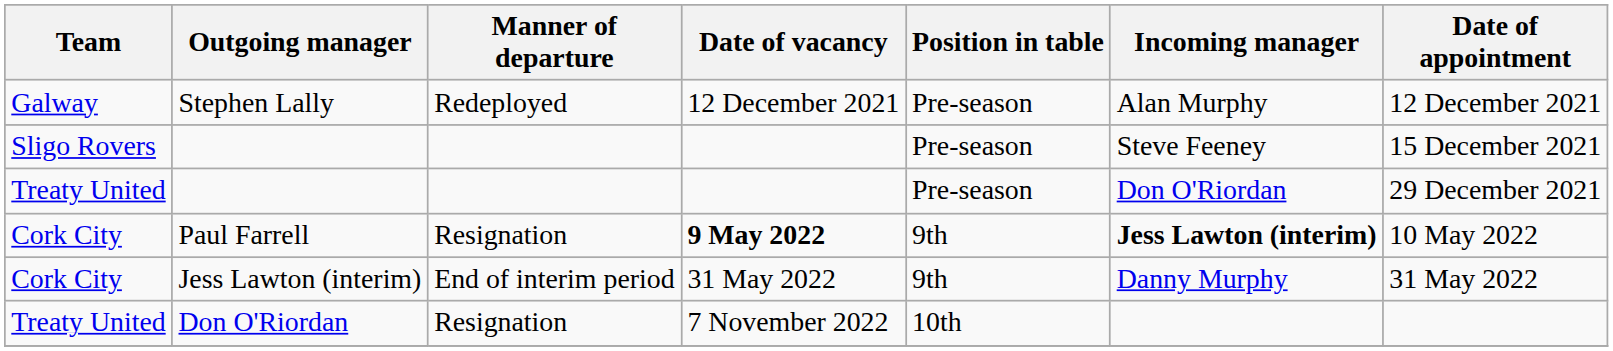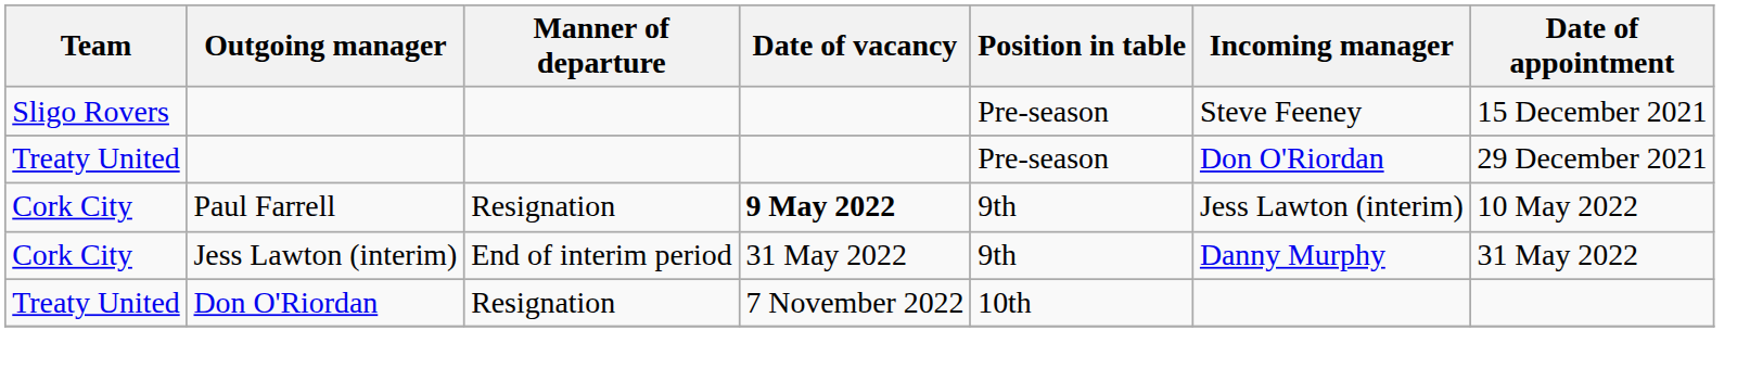- row: Galway | Stephen Lally | Redeployed | 12 December 2021 | Pre-season | Alan Murphy | 12 December 2021
Paul Farrell | Incoming manager: bold -> normal
